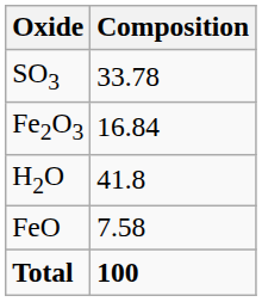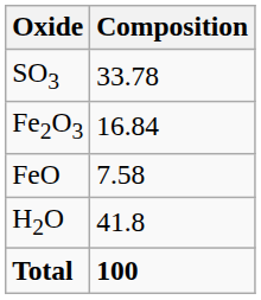rows swapped: FeO <-> H2O
